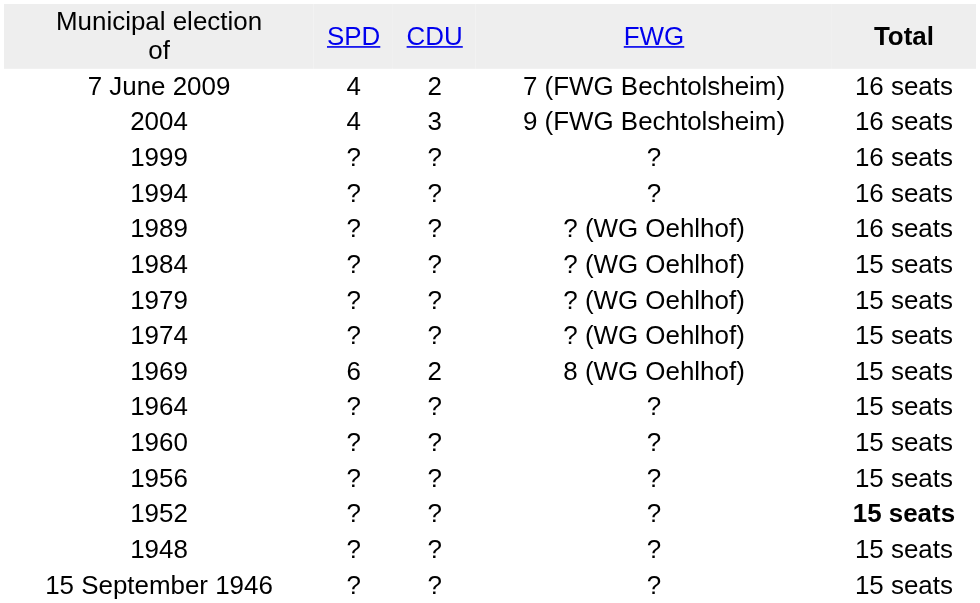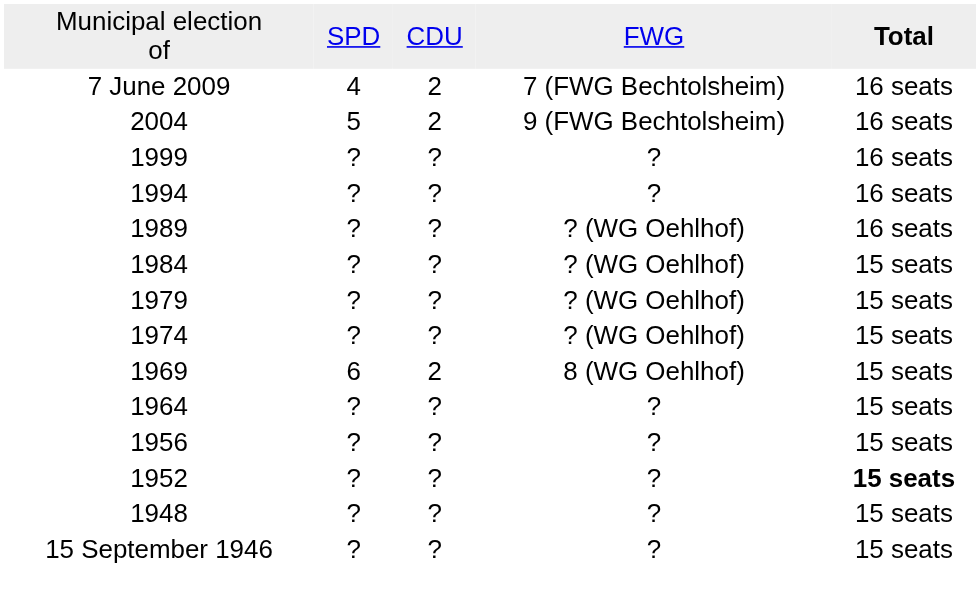2004 | column 2: 4 -> 5
2004 | column 3: 3 -> 2
- row: 1960 | ? | ? | ? | 15 seats
